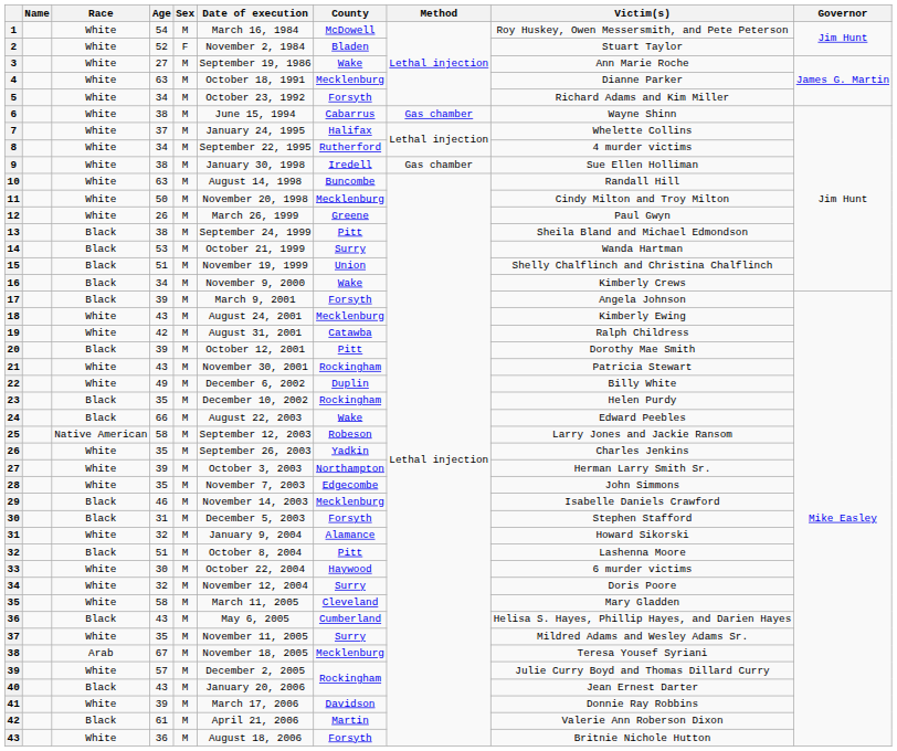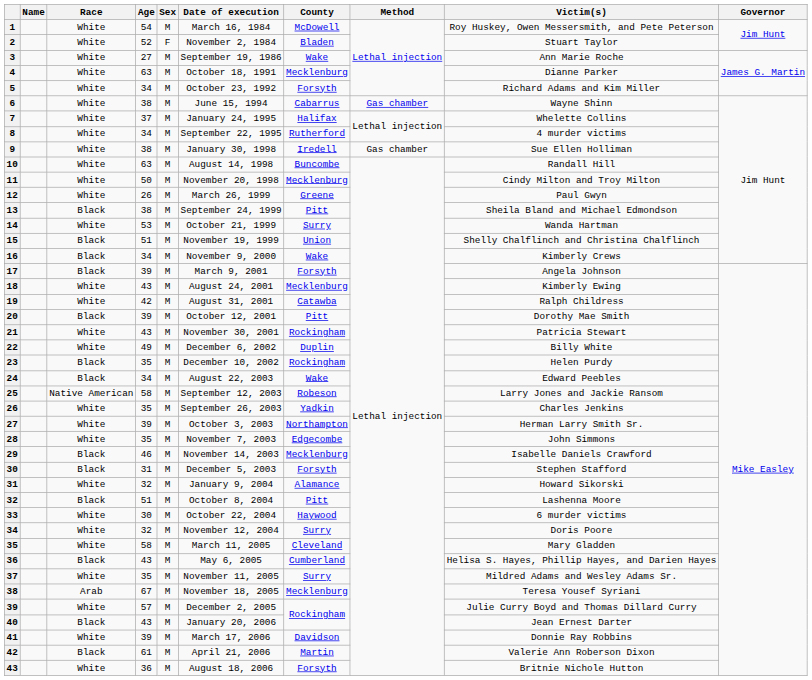14 | Race: Black -> White
24 | Age: 66 -> 34
